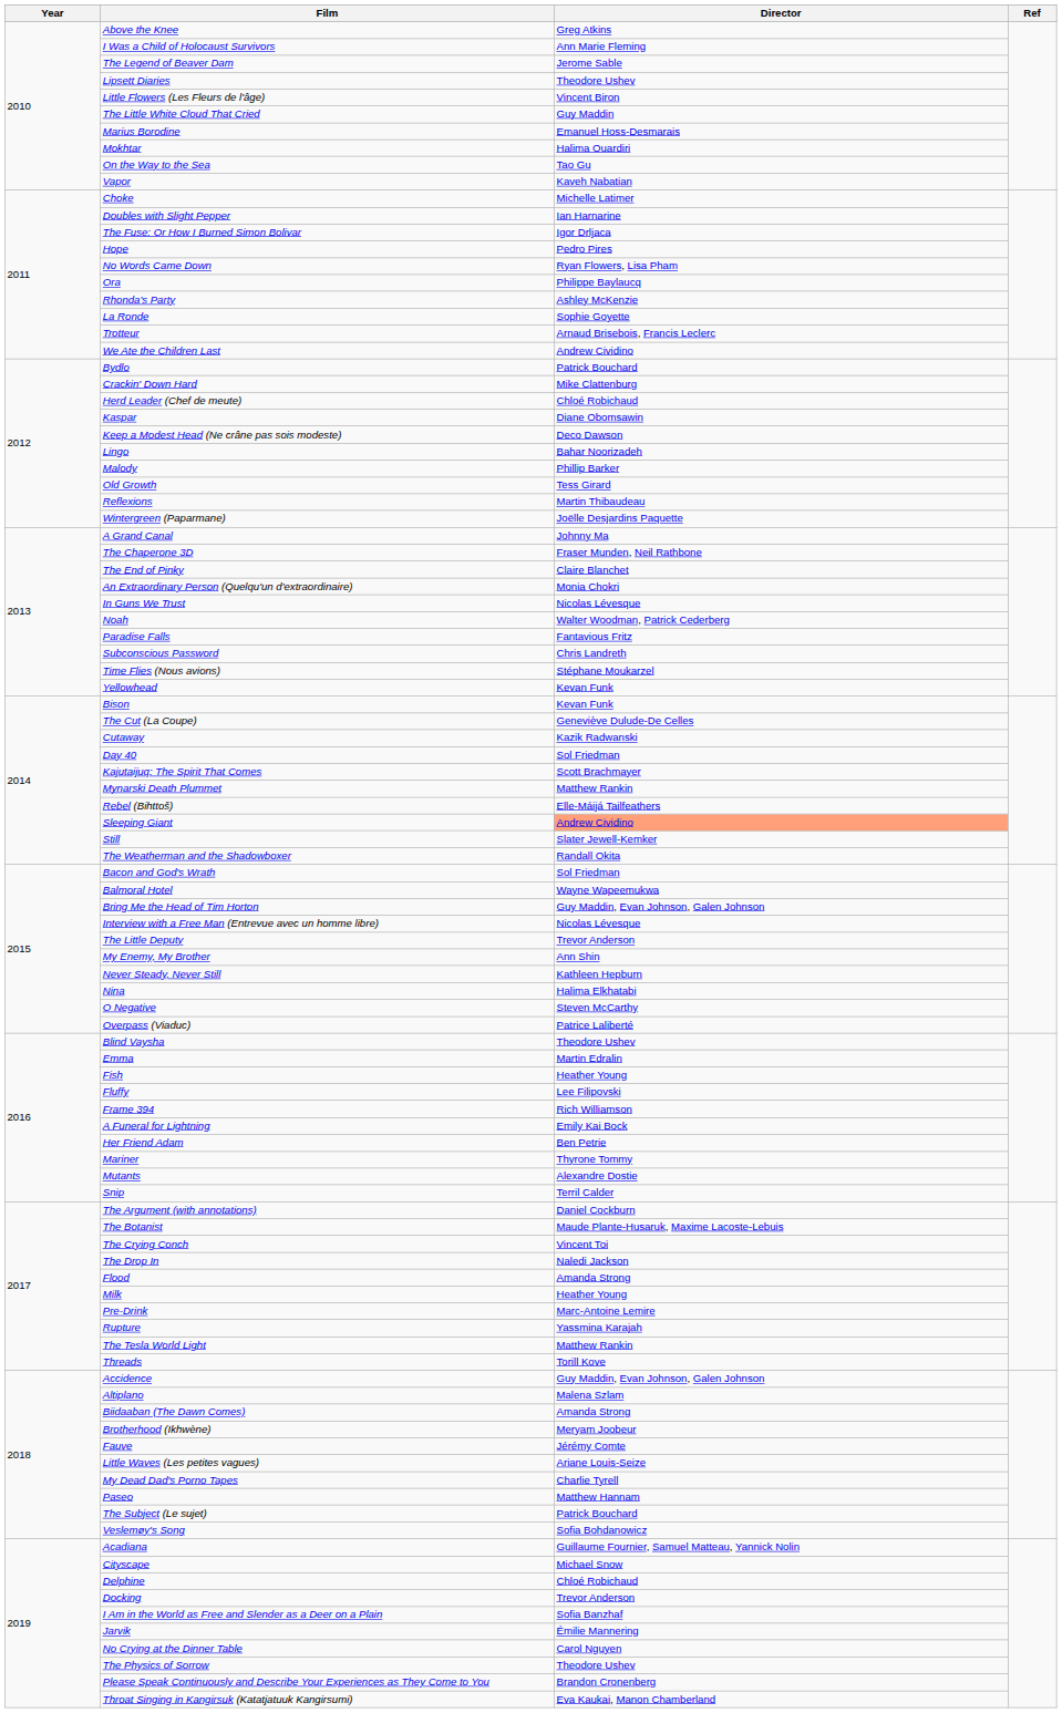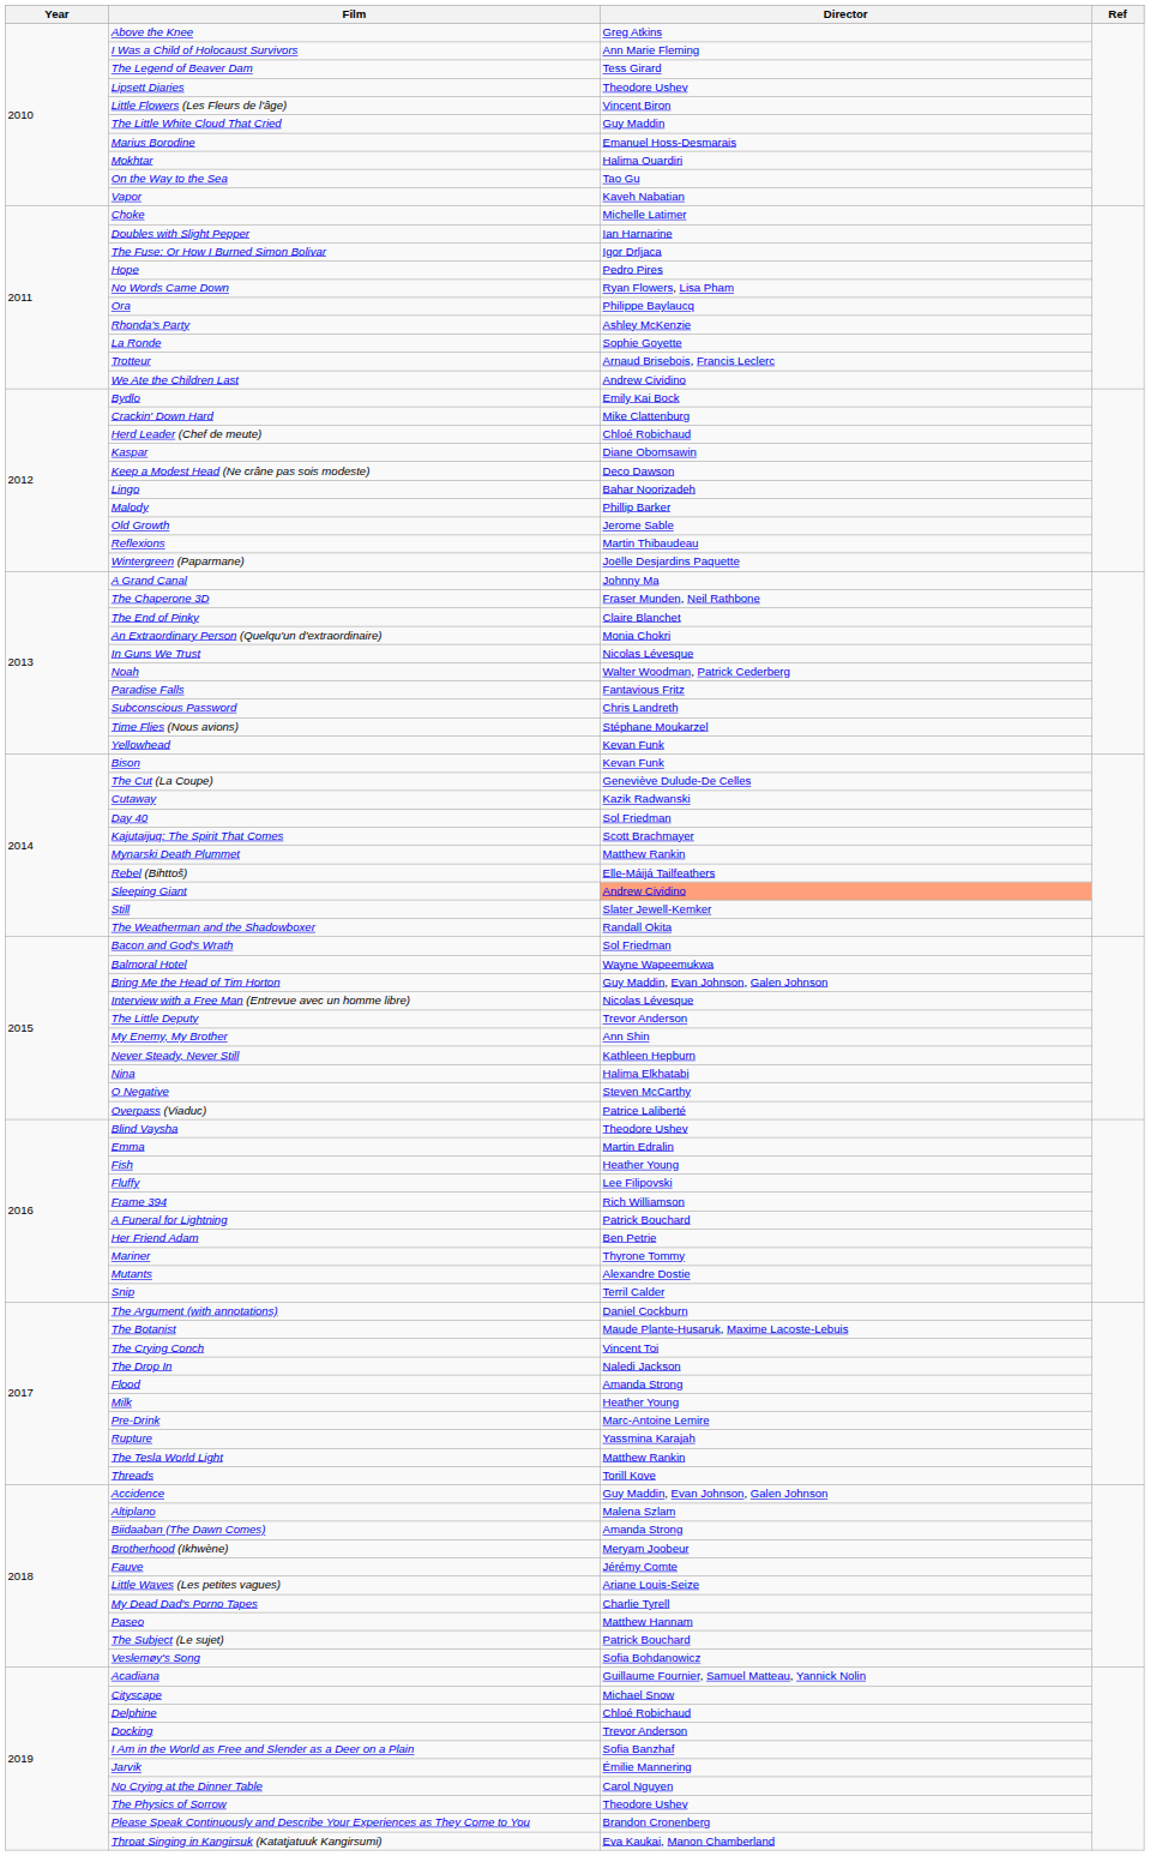The Legend of Beaver Dam | Director: Jerome Sable -> Tess Girard
Bydlo | Director: Patrick Bouchard -> Emily Kai Bock
Old Growth | Director: Tess Girard -> Jerome Sable
A Funeral for Lightning | Director: Emily Kai Bock -> Patrick Bouchard
